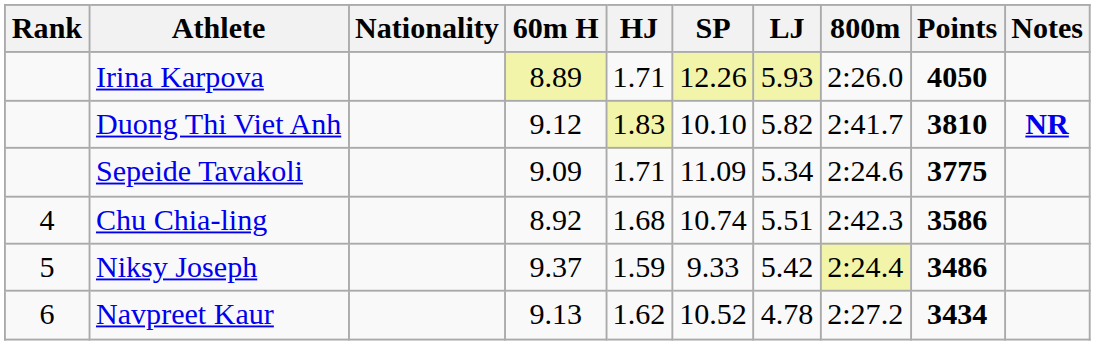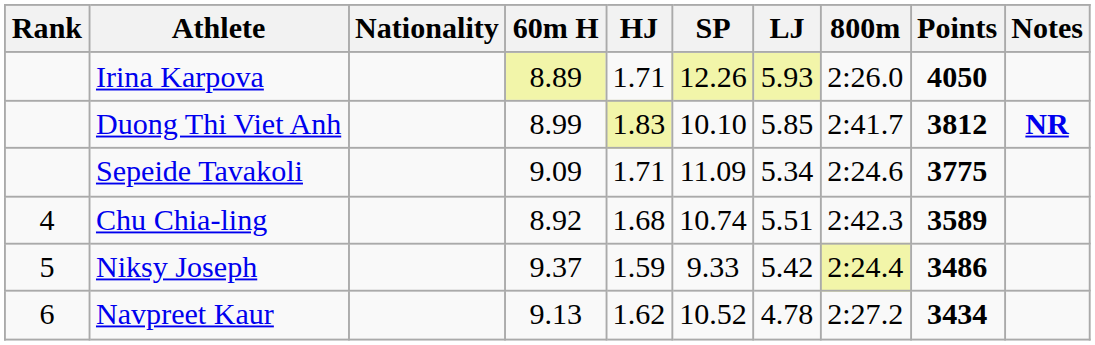Duong Thi Viet Anh | 60m H: 9.12 -> 8.99
Duong Thi Viet Anh | LJ: 5.82 -> 5.85
Duong Thi Viet Anh | Points: 3810 -> 3812
Chu Chia-ling | Points: 3586 -> 3589
